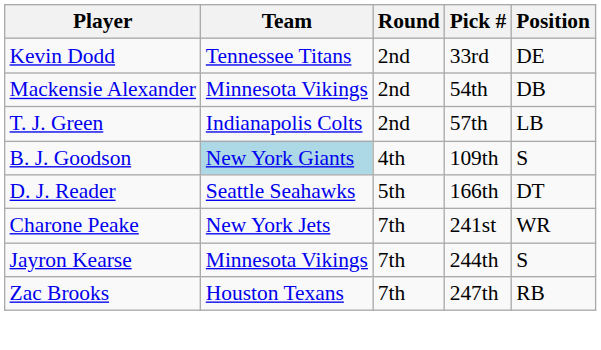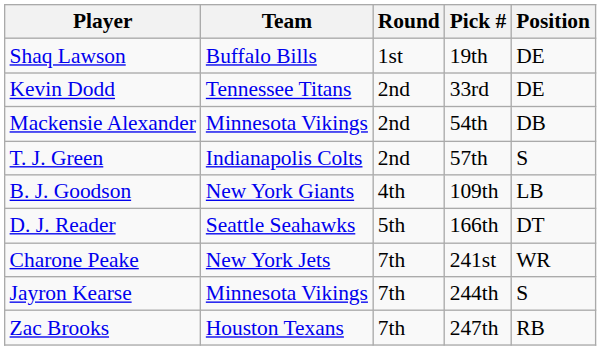+ row: Shaq Lawson | Buffalo Bills | 1st | 19th | DE
T. J. Green | Position: LB -> S
B. J. Goodson | Team: lightblue background -> no background
B. J. Goodson | Position: S -> LB
